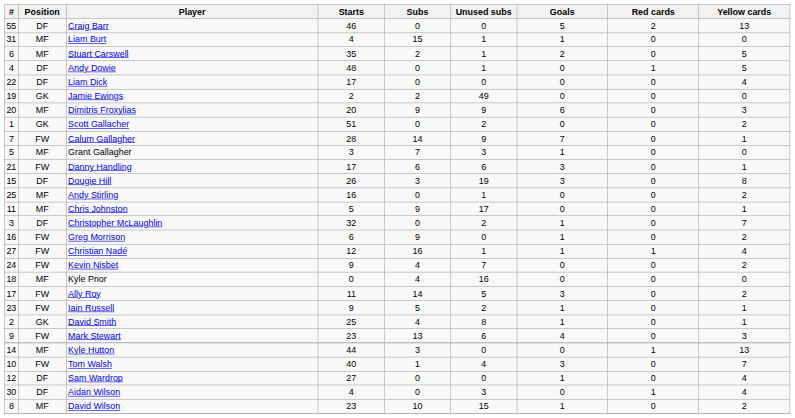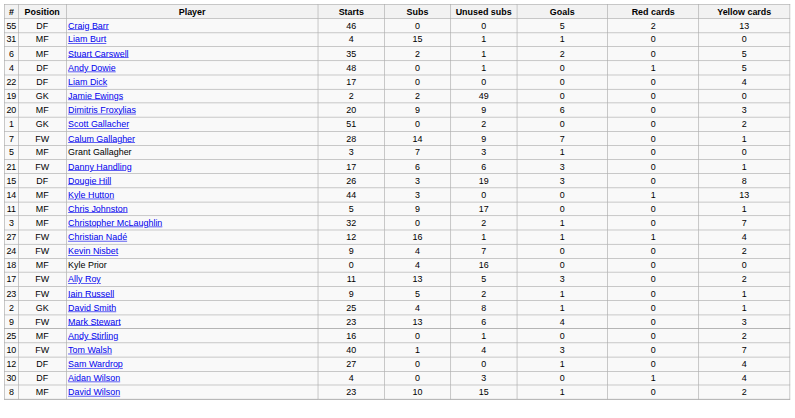rows swapped: Kyle Hutton <-> Andy Stirling
Christopher McLaughlin | Position: DF -> MF
- row: 16 | FW | Greg Morrison | 6 | 9 | 0 | 1 | 0 | 2
Ally Roy | Subs: 14 -> 13
